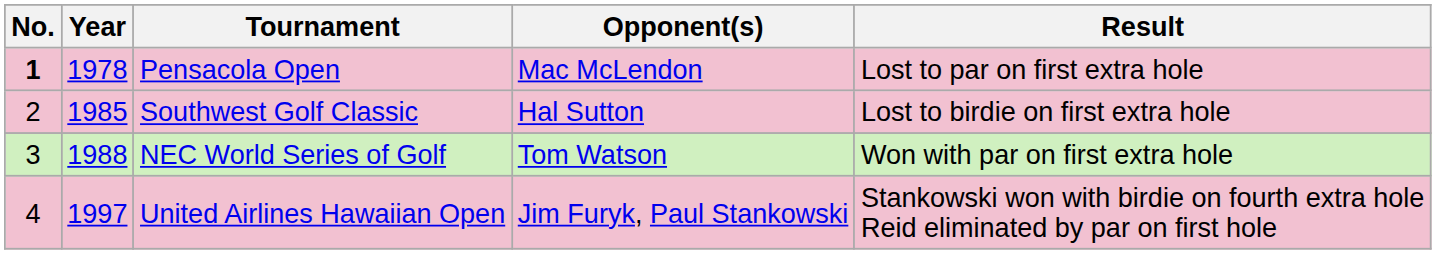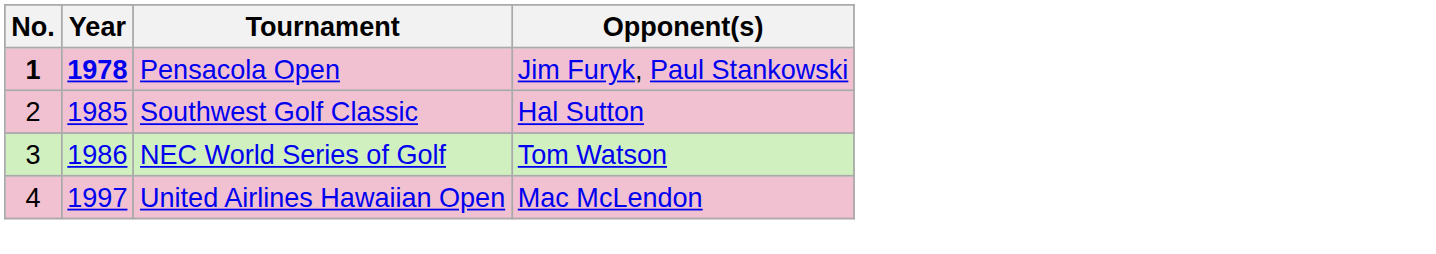- column: Result | Lost to par on first extra hole | Lost to birdie on first extra hole | Won with par on first extra hole | Stankowski won with birdie on fourth extra hole Reid eliminated by par on first hole
Pensacola Open | Year: normal -> bold
Pensacola Open | Opponent(s): Mac McLendon -> Jim Furyk, Paul Stankowski
NEC World Series of Golf | Year: 1988 -> 1986
United Airlines Hawaiian Open | Opponent(s): Jim Furyk, Paul Stankowski -> Mac McLendon
